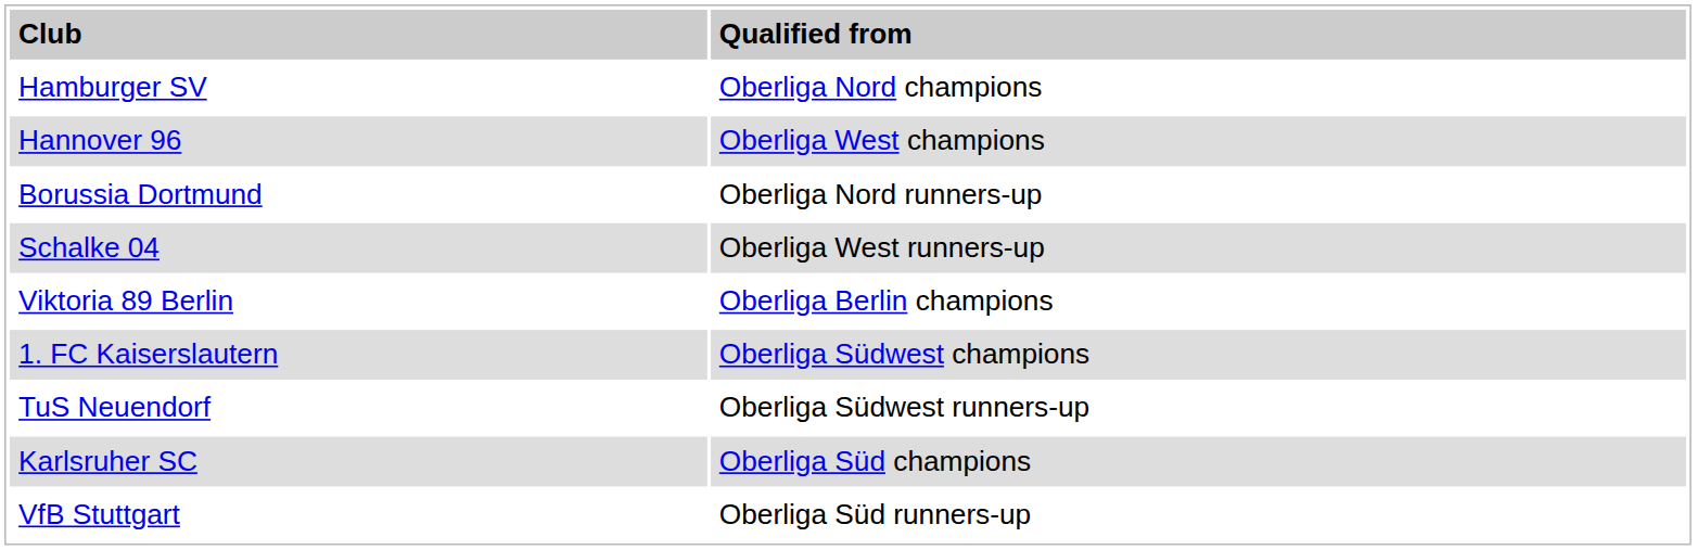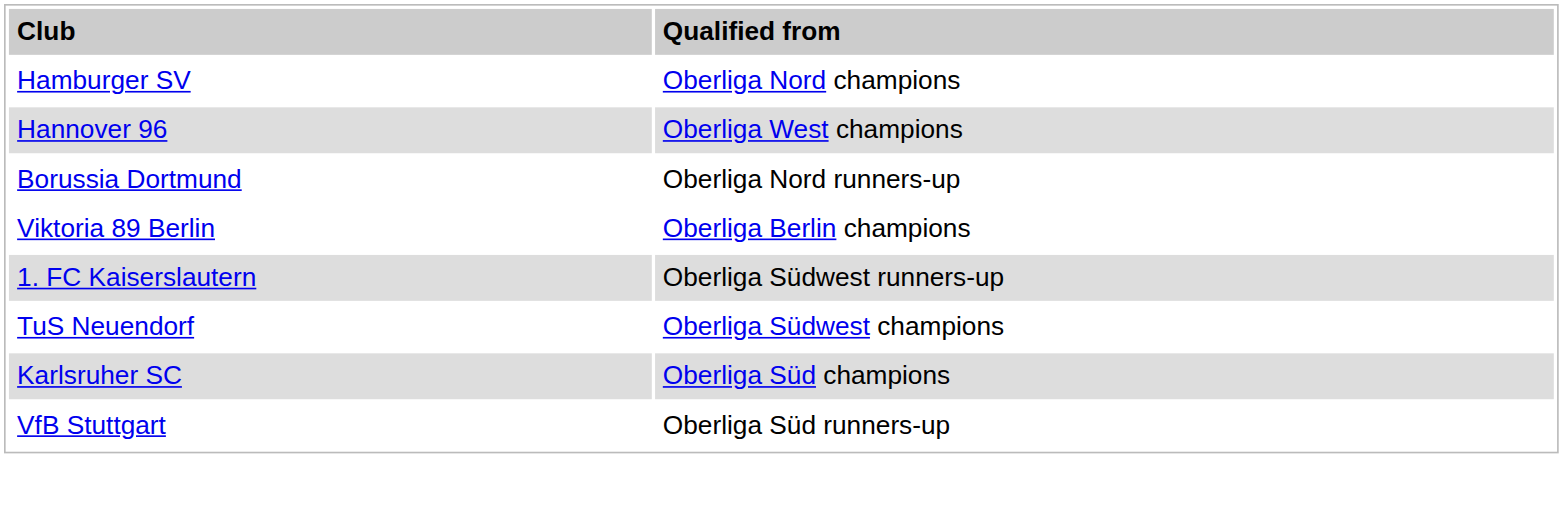- row: Schalke 04 | Oberliga West runners-up
1. FC Kaiserslautern | column 2: Oberliga Südwest champions -> Oberliga Südwest runners-up
TuS Neuendorf | column 2: Oberliga Südwest runners-up -> Oberliga Südwest champions
